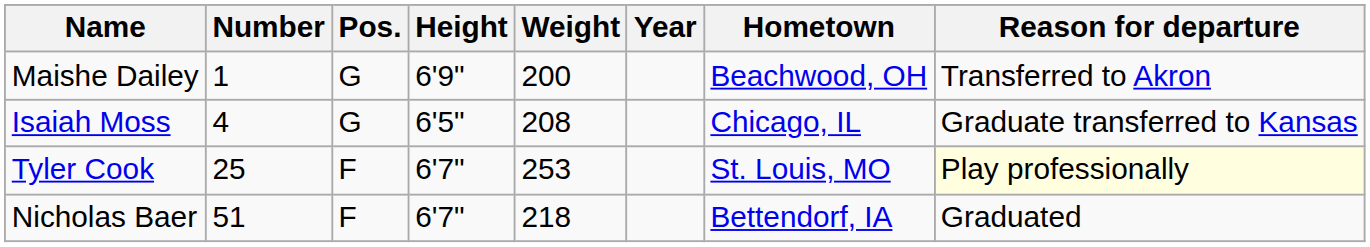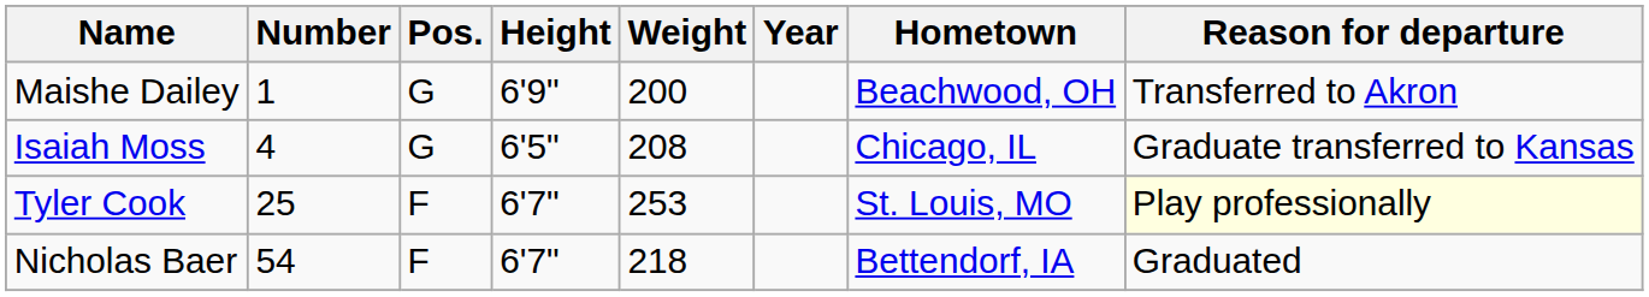Nicholas Baer | Number: 51 -> 54
